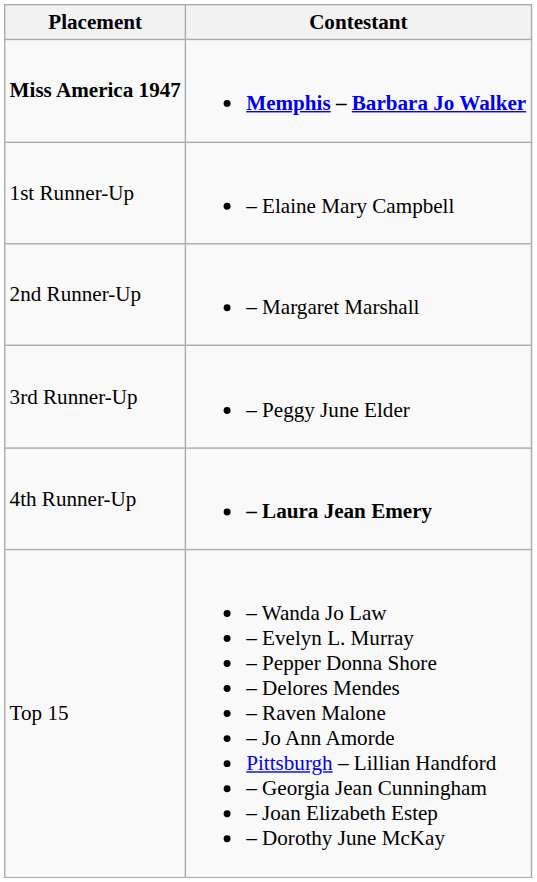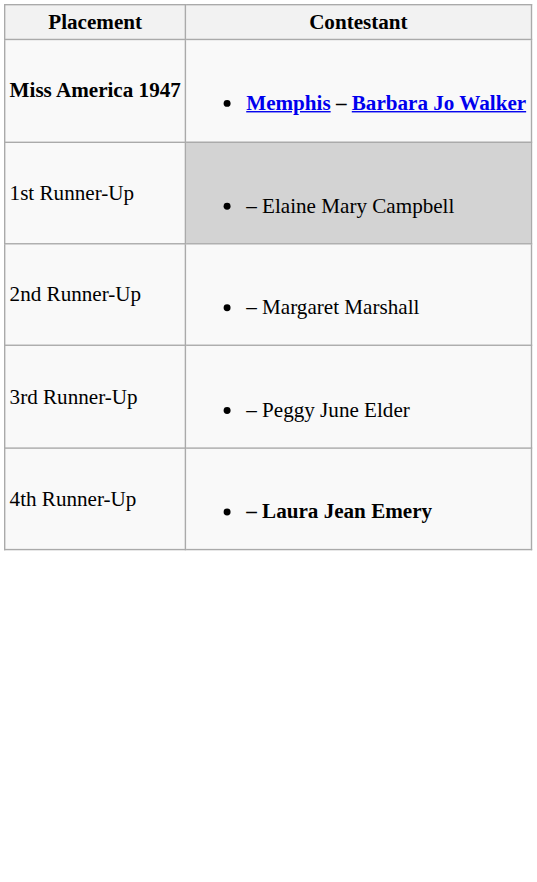1st Runner-Up | Contestant: no background -> lightgrey background
- row: Top 15 | – Wanda Jo Law – Evelyn L. Murray – Pepper Donna Shore – Delores Mendes – Raven Malone – Jo Ann Amorde Pittsburgh – Lillian Handford – Georgia Jean Cunningham – Joan Elizabeth Estep – Dorothy June McKay
